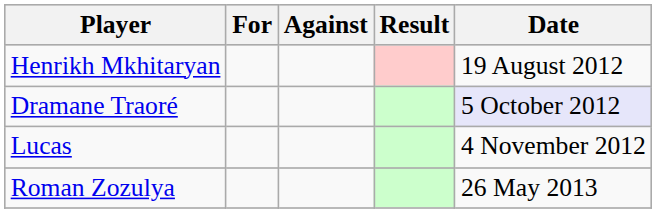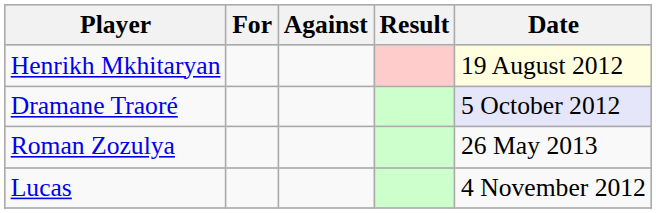Henrikh Mkhitaryan | Date: no background -> lightyellow background
rows swapped: Lucas <-> Roman Zozulya
